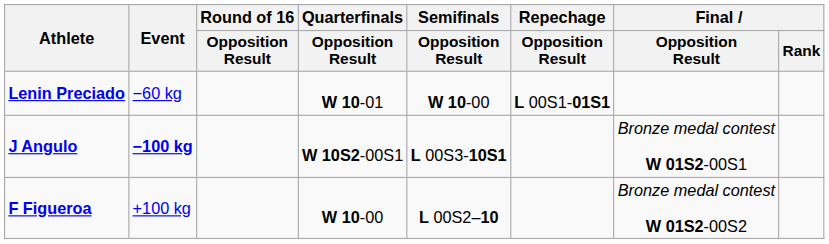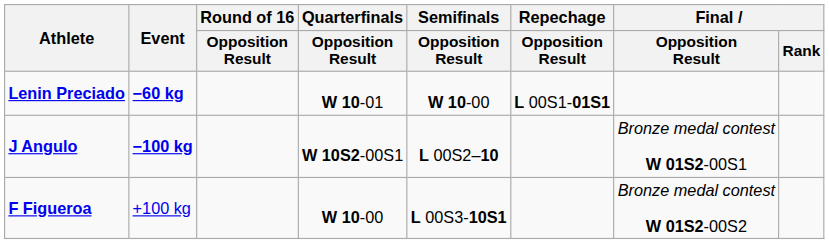Lenin Preciado | Event: normal -> bold
J Angulo | Semifinals / Opposition Result: L 00S3-10S1 -> L 00S2–10
F Figueroa | Semifinals / Opposition Result: L 00S2–10 -> L 00S3-10S1
